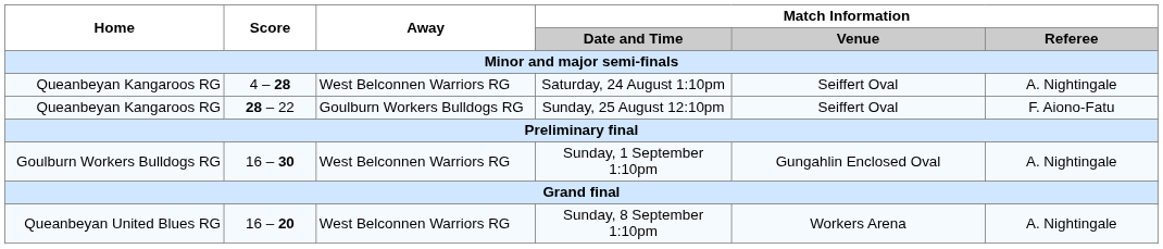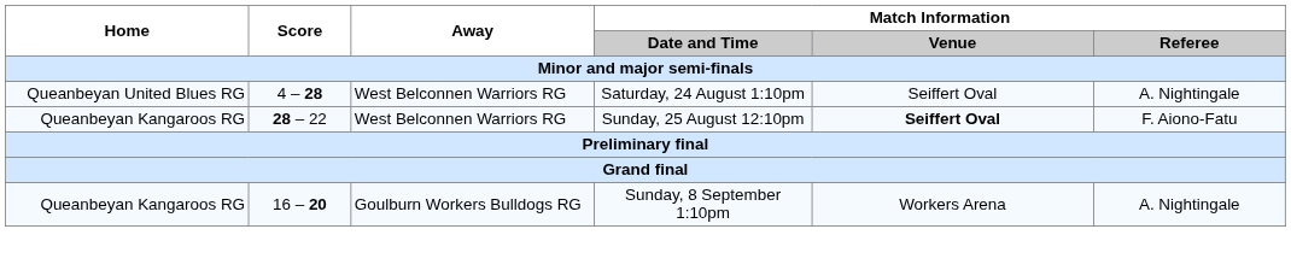Saturday, 24 August 1:10pm | Home: Queanbeyan Kangaroos RG -> Queanbeyan United Blues RG
Sunday, 25 August 12:10pm | Away: Goulburn Workers Bulldogs RG -> West Belconnen Warriors RG
Sunday, 25 August 12:10pm | Match Information / Venue: normal -> bold
- row: Goulburn Workers Bulldogs RG | 16 – 30 | West Belconnen Warriors RG | Sunday, 1 September 1:10pm | Gungahlin Enclosed Oval | A. Nightingale
Sunday, 8 September 1:10pm | Home: Queanbeyan United Blues RG -> Queanbeyan Kangaroos RG
Sunday, 8 September 1:10pm | Away: West Belconnen Warriors RG -> Goulburn Workers Bulldogs RG
